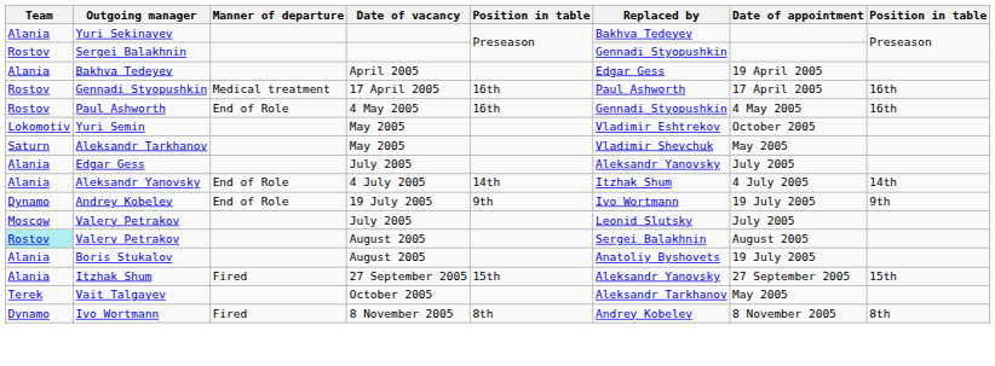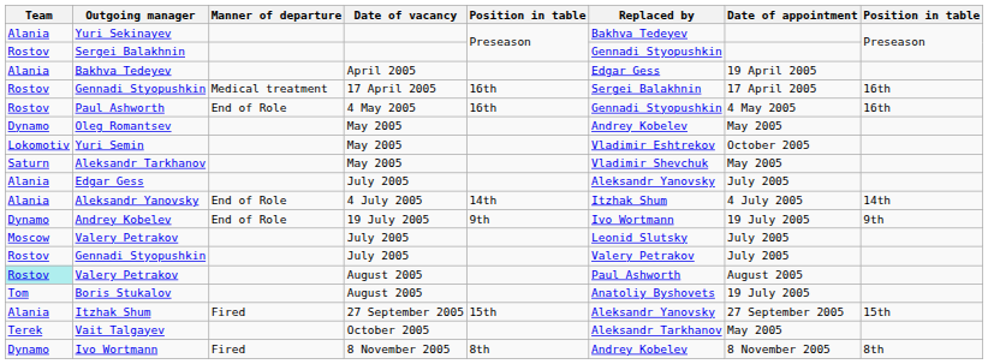Gennadi Styopushkin / 17 April 2005 | Replaced by: Paul Ashworth -> Sergei Balakhnin
+ row: Dynamo | Oleg Romantsev | May 2005 | Andrey Kobelev | May 2005
+ row: Rostov | Gennadi Styopushkin | July 2005 | Valery Petrakov | July 2005
Valery Petrakov / August 2005 | Replaced by: Sergei Balakhnin -> Paul Ashworth
Boris Stukalov | Team: Alania -> Tom
